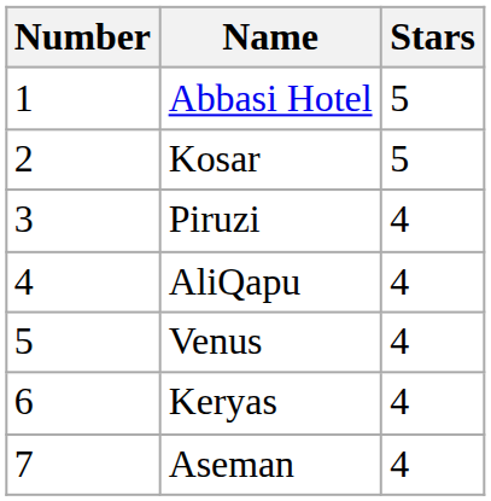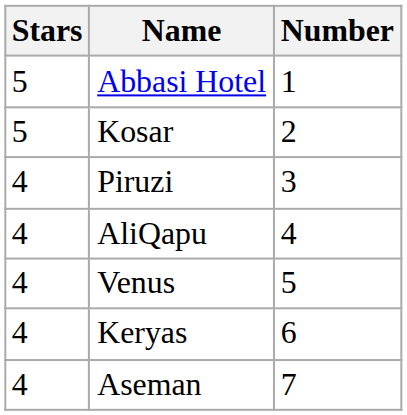columns swapped: Number <-> Stars
